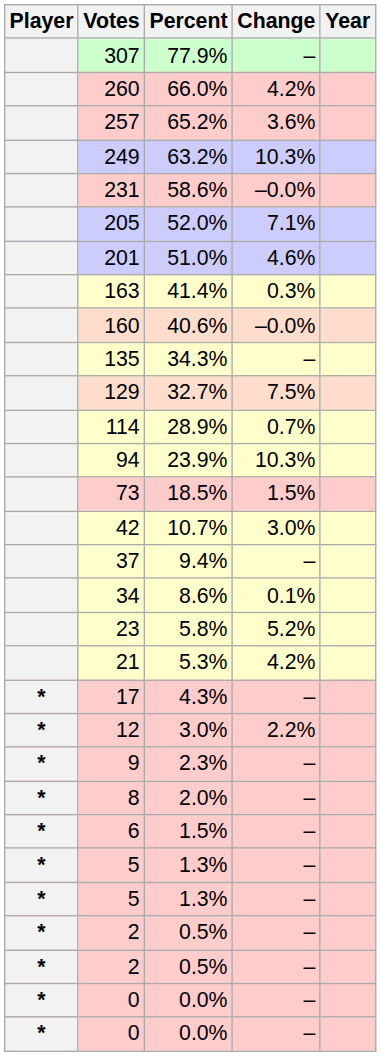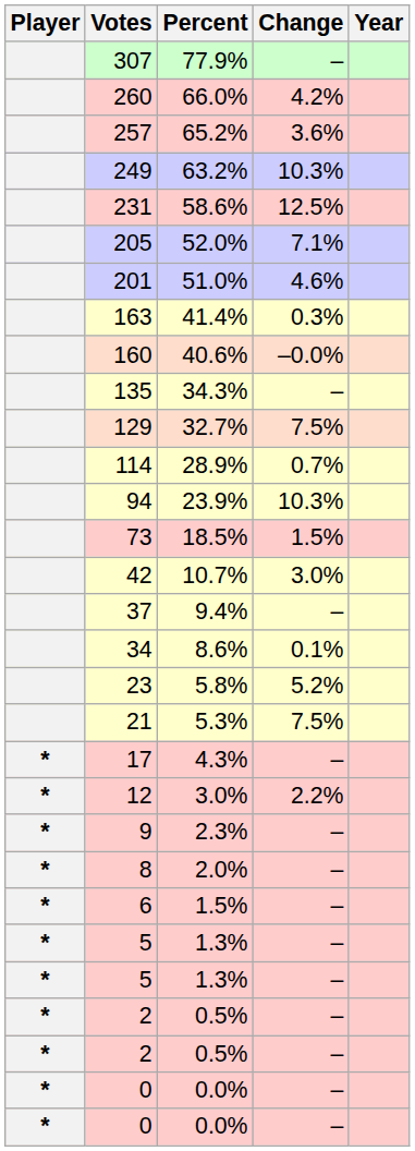231 | Change: –0.0% -> 12.5%
21 | Change: 4.2% -> 7.5%
